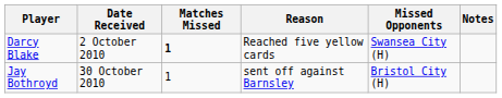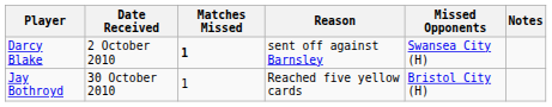Darcy Blake | Reason: Reached five yellow cards -> sent off against Barnsley
Jay Bothroyd | Reason: sent off against Barnsley -> Reached five yellow cards
